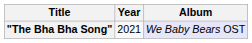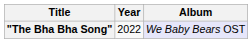"The Bha Bha Song" | Year: 2021 -> 2022
